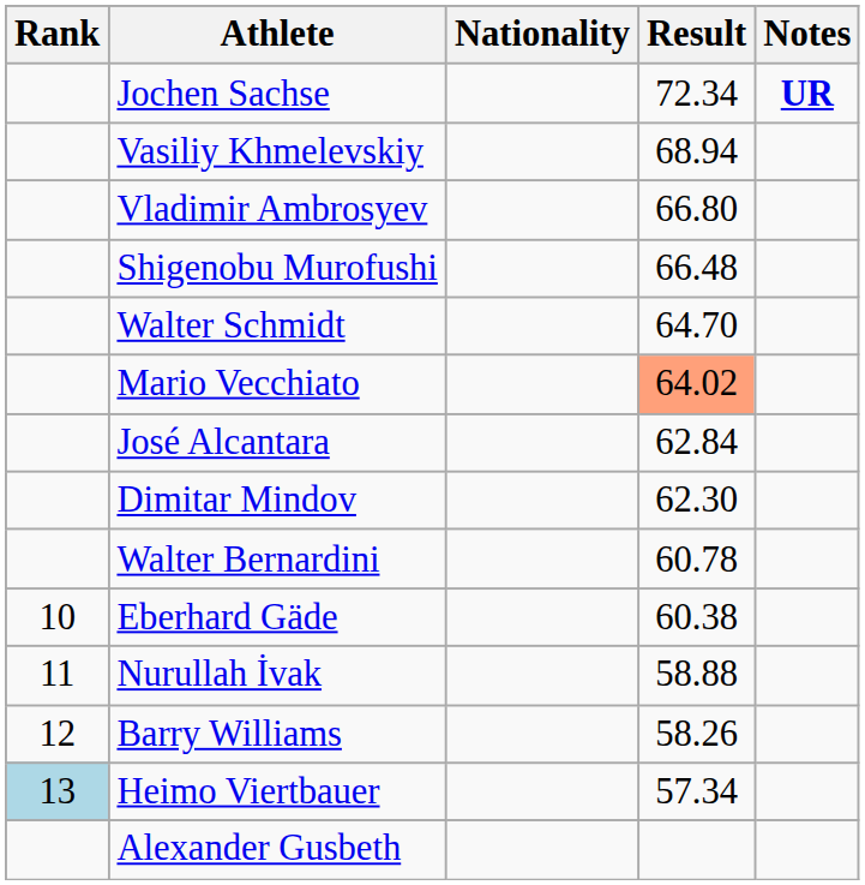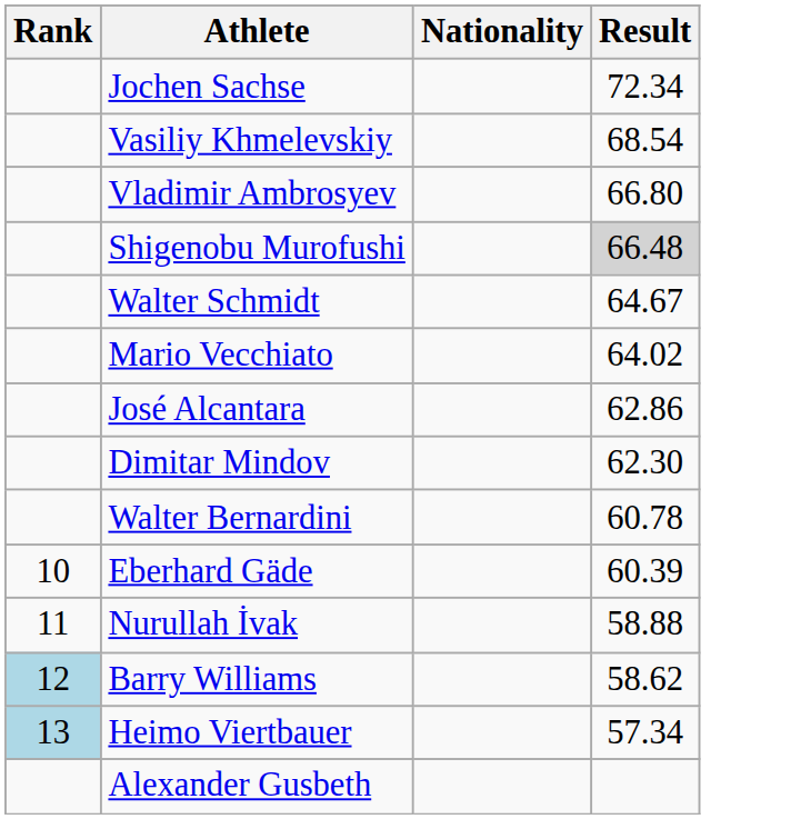- column: Notes | UR
Vasiliy Khmelevskiy | Result: 68.94 -> 68.54
Shigenobu Murofushi | Result: no background -> lightgrey background
Walter Schmidt | Result: 64.70 -> 64.67
Mario Vecchiato | Result: lightsalmon background -> no background
José Alcantara | Result: 62.84 -> 62.86
Eberhard Gäde | Result: 60.38 -> 60.39
Barry Williams | Rank: no background -> lightblue background
Barry Williams | Result: 58.26 -> 58.62
